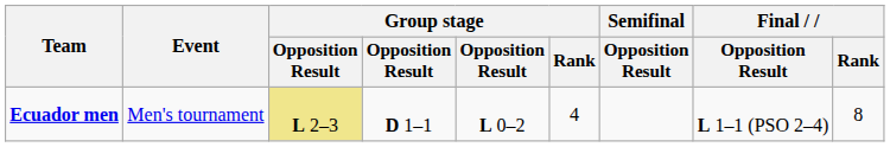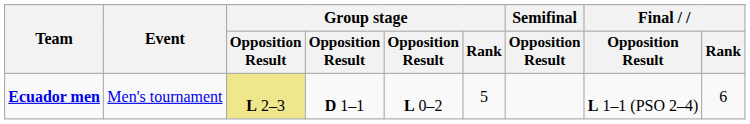Ecuador men | Group stage / Rank: 4 -> 5
Ecuador men | Final / Rank: 8 -> 6
